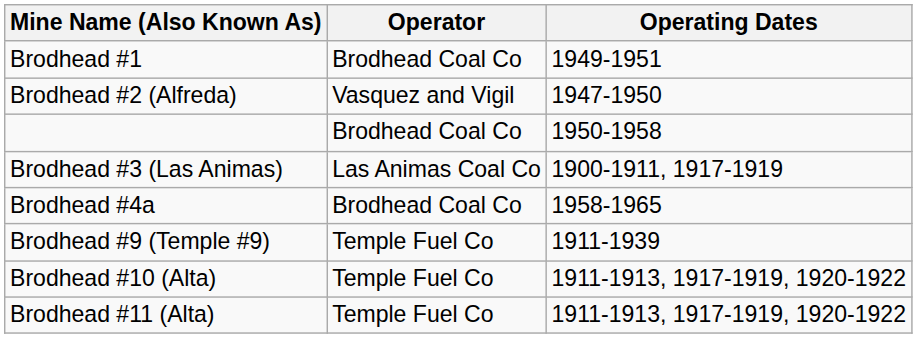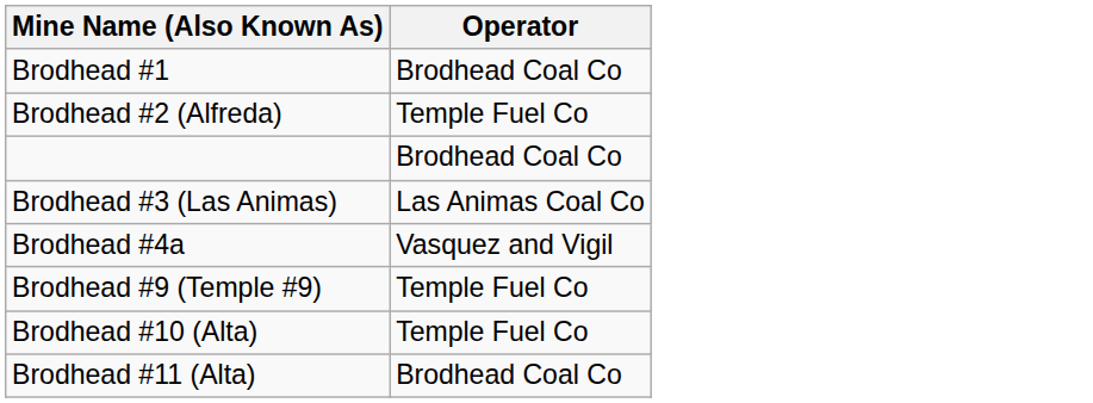- column: Operating Dates | 1949-1951 | 1947-1950 | 1950-1958 | 1900-1911, 1917-1919 | 1958-1965 | 1911-1939 | 1911-1913, 1917-1919, 1920-1922 | 1911-1913, 1917-1919, 1920-1922
Brodhead #2 (Alfreda) | Operator: Vasquez and Vigil -> Temple Fuel Co
Brodhead #4a | Operator: Brodhead Coal Co -> Vasquez and Vigil
Brodhead #11 (Alta) | Operator: Temple Fuel Co -> Brodhead Coal Co
